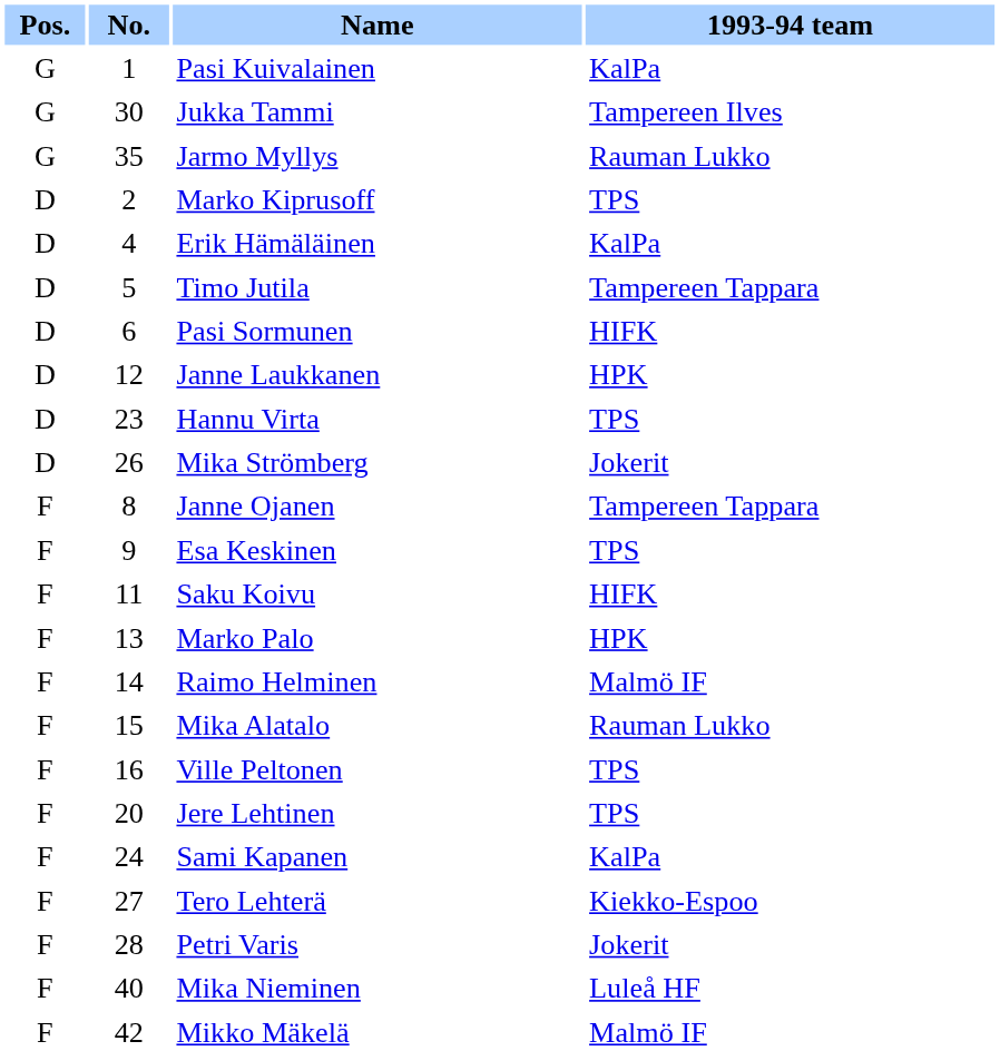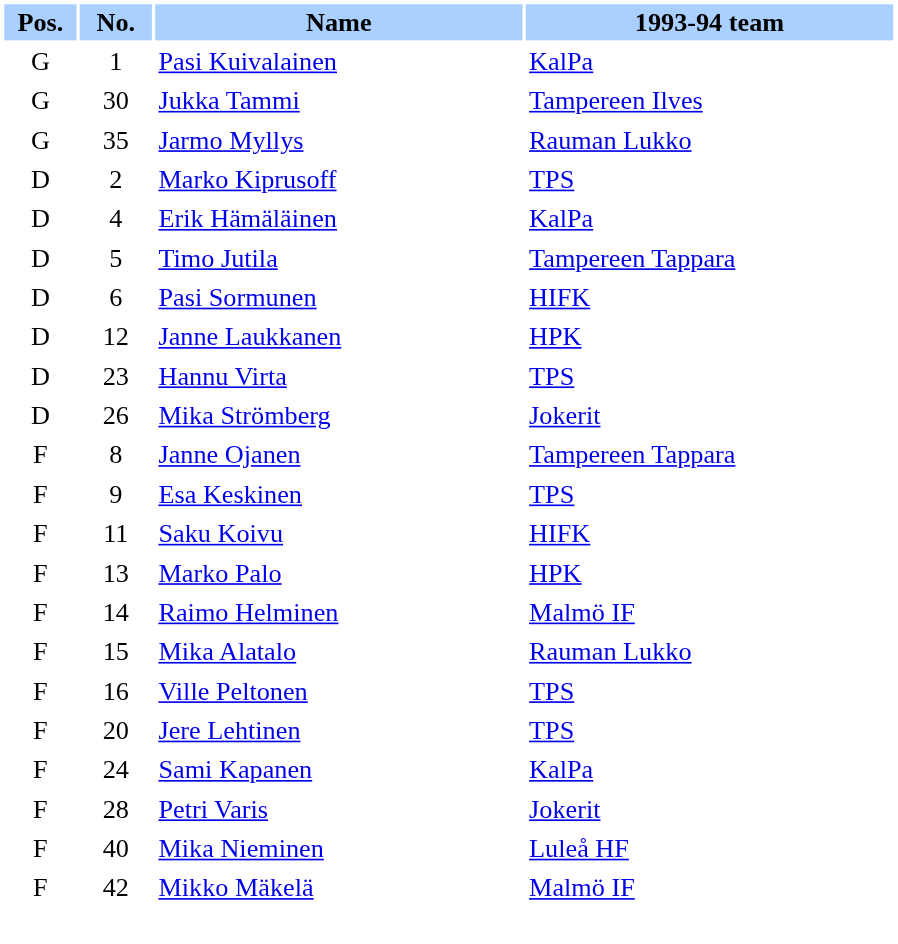- row: F | 27 | Tero Lehterä | Kiekko-Espoo
